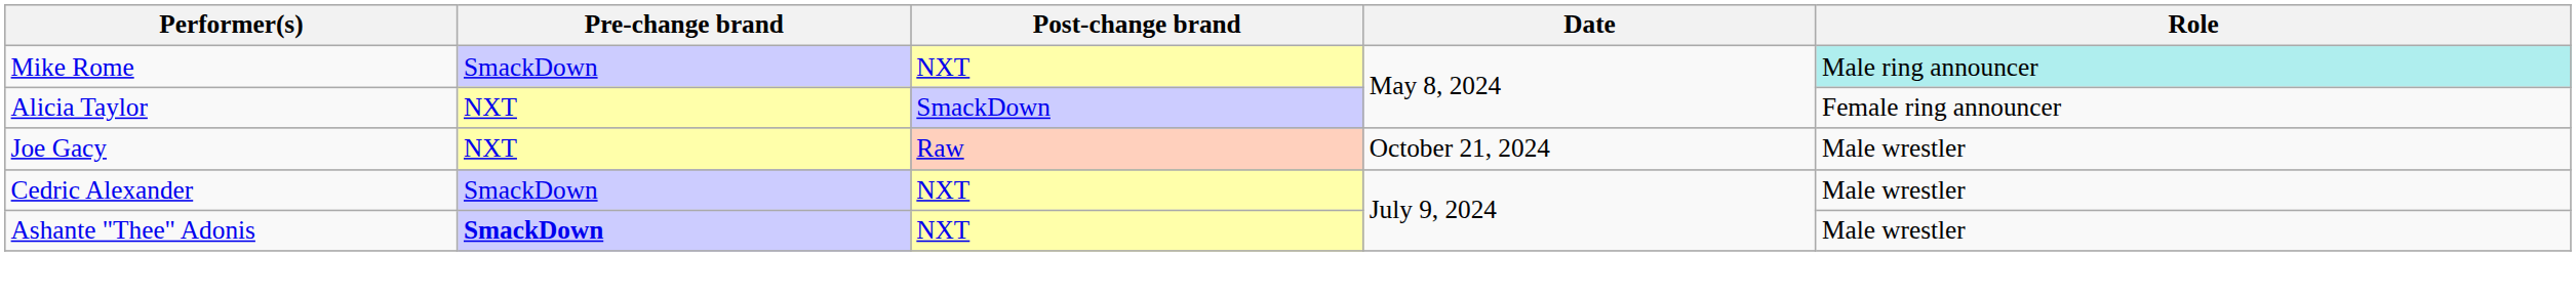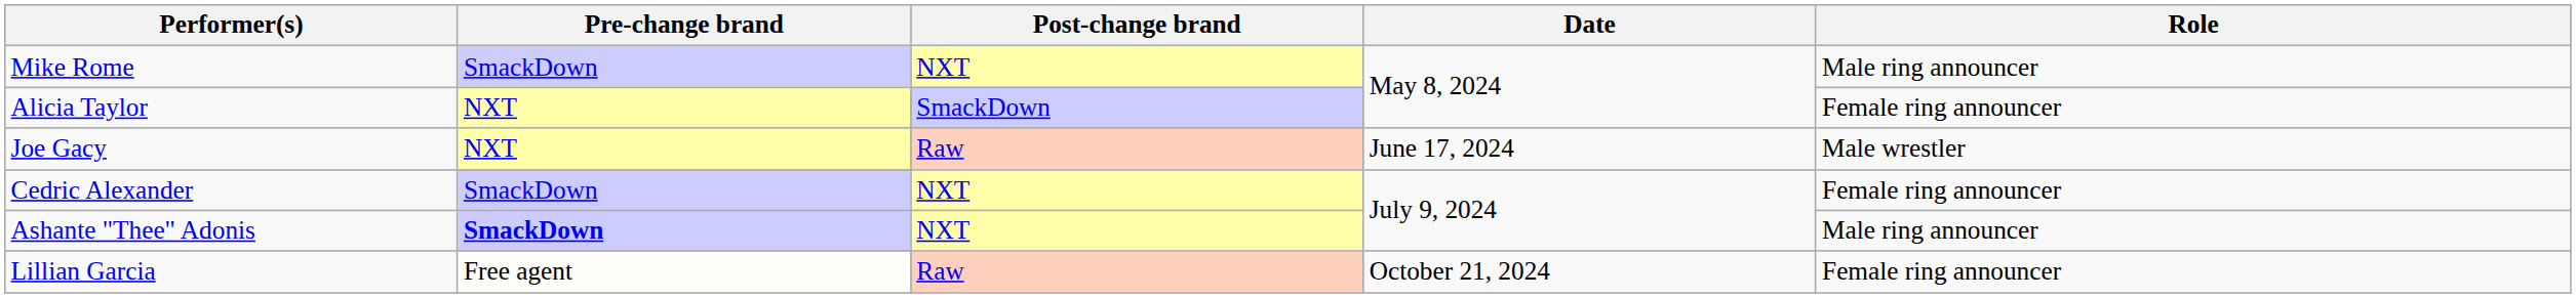Mike Rome | Role: paleturquoise background -> no background
Joe Gacy | Date: October 21, 2024 -> June 17, 2024
Cedric Alexander | Role: Male wrestler -> Female ring announcer
Ashante "Thee" Adonis | Role: Male wrestler -> Male ring announcer
+ row: Lillian Garcia | Free agent | Raw | October 21, 2024 | Female ring announcer
